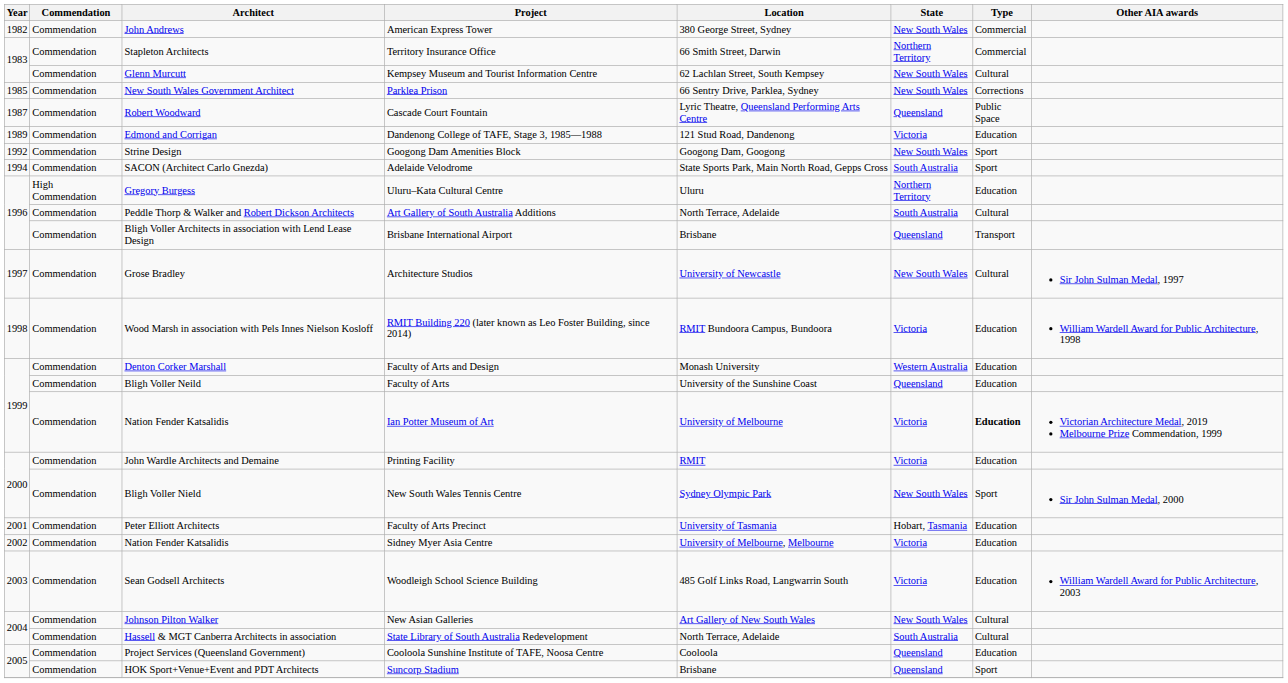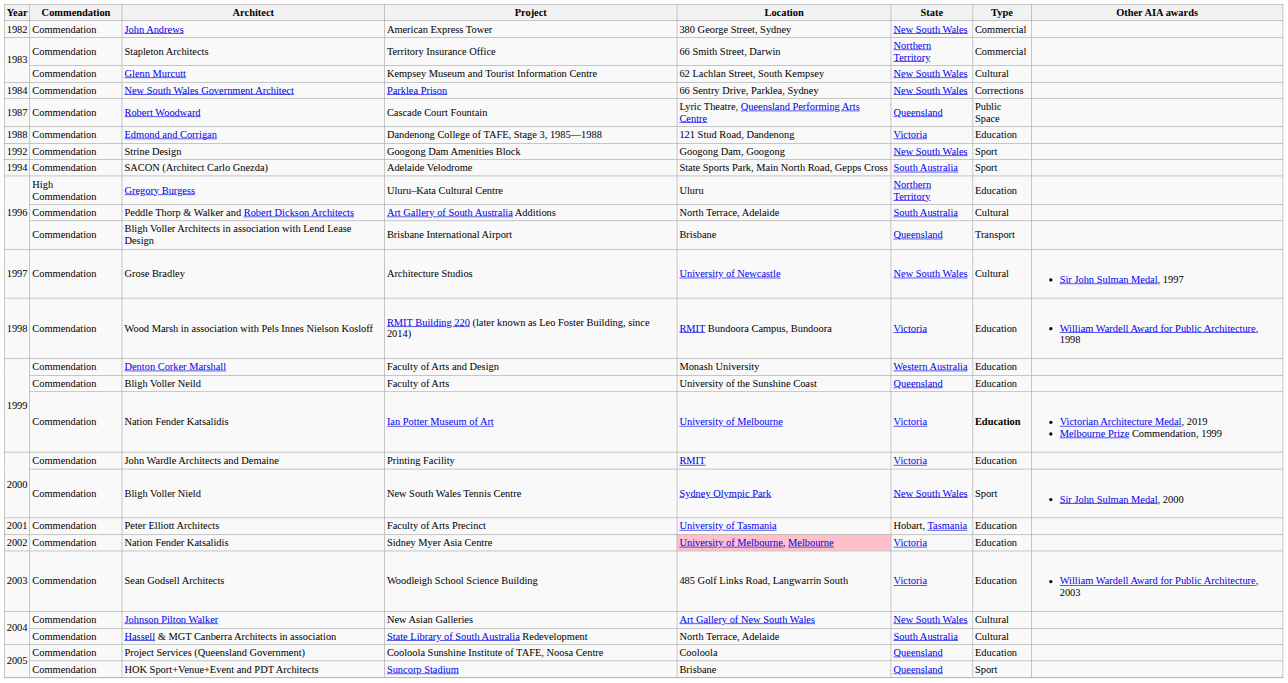Parklea Prison | Year: 1985 -> 1984
Dandenong College of TAFE, Stage 3, 1985—1988 | Year: 1989 -> 1988
Sidney Myer Asia Centre | Location: no background -> pink background
